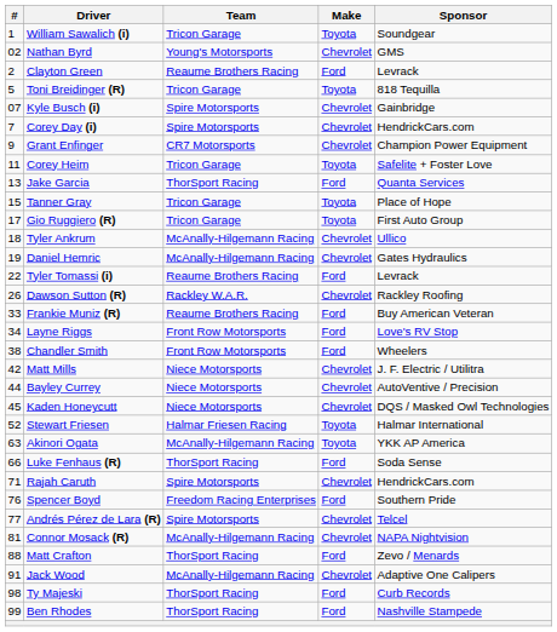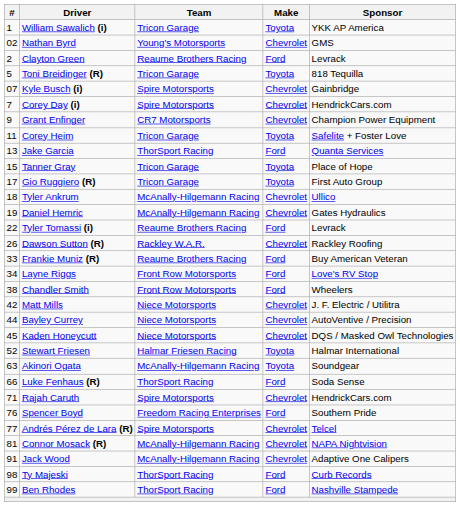William Sawalich (i) | Sponsor: Soundgear -> YKK AP America
Akinori Ogata | Sponsor: YKK AP America -> Soundgear
- row: 88 | Matt Crafton | ThorSport Racing | Ford | Zevo / Menards
